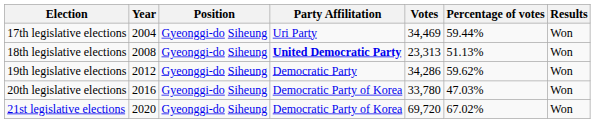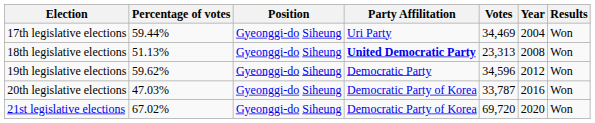columns swapped: Year <-> Percentage of votes
19th legislative elections | Votes: 34,286 -> 34,596
20th legislative elections | Votes: 33,780 -> 33,787
